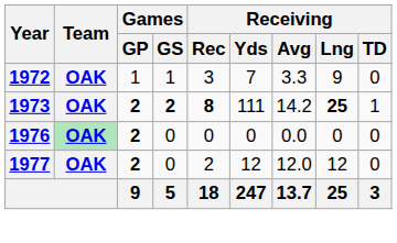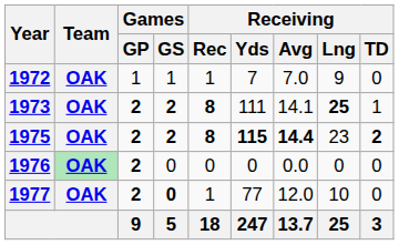1972 | Receiving / Rec: 3 -> 1
1972 | Receiving / Avg: 3.3 -> 7.0
1973 | Receiving / Avg: 14.2 -> 14.1
+ row: 1975 | OAK | 2 | 2 | 8 | 115 | 14.4 | 23 | 2
1977 | Games / GS: normal -> bold
1977 | Receiving / Rec: 2 -> 1
1977 | Receiving / Yds: 12 -> 77
1977 | Receiving / Lng: 12 -> 10
